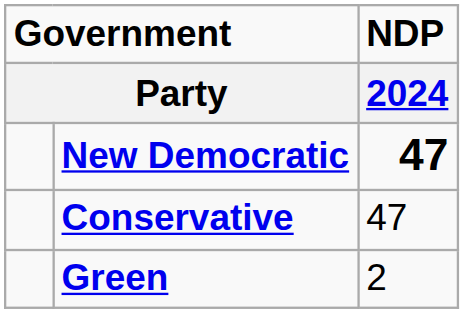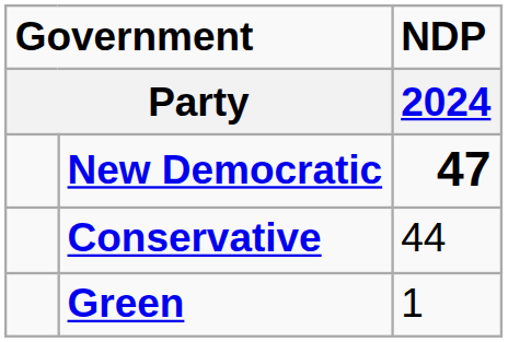Conservative | NDP / 2024: 47 -> 44
Green | NDP / 2024: 2 -> 1
